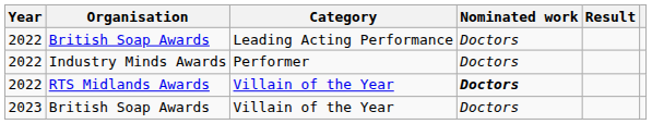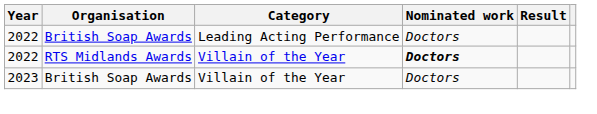- row: 2022 | Industry Minds Awards | Performer | Doctors
